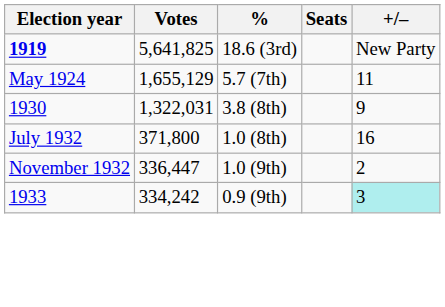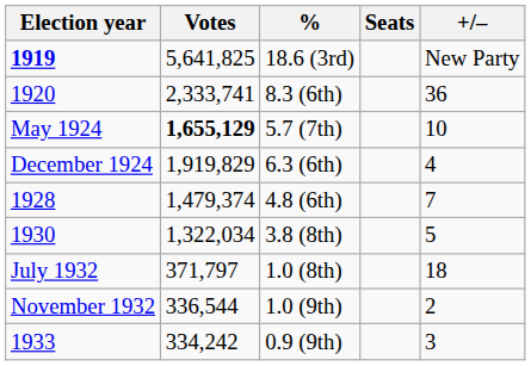+ row: 1920 | 2,333,741 | 8.3 (6th) | 36
5.7 (7th) | Votes: normal -> bold
5.7 (7th) | +/–: 11 -> 10
+ row: December 1924 | 1,919,829 | 6.3 (6th) | 4
+ row: 1928 | 1,479,374 | 4.8 (6th) | 7
3.8 (8th) | Votes: 1,322,031 -> 1,322,034
3.8 (8th) | +/–: 9 -> 5
1.0 (8th) | Votes: 371,800 -> 371,797
1.0 (8th) | +/–: 16 -> 18
1.0 (9th) | Votes: 336,447 -> 336,544
0.9 (9th) | +/–: paleturquoise background -> no background
